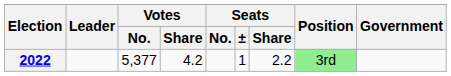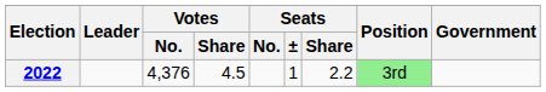2022 | Votes / No.: 5,377 -> 4,376
2022 | Votes / Share: 4.2 -> 4.5
